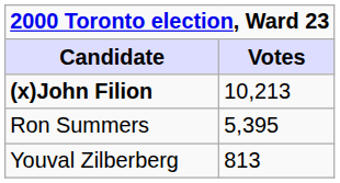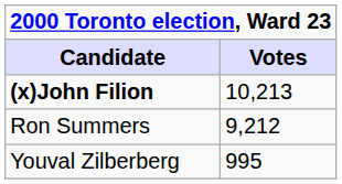Ron Summers | Votes: 5,395 -> 9,212
Youval Zilberberg | Votes: 813 -> 995
